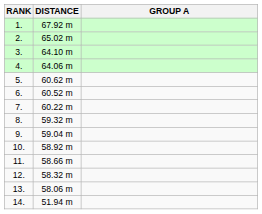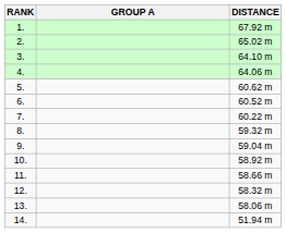columns swapped: GROUP A <-> DISTANCE
